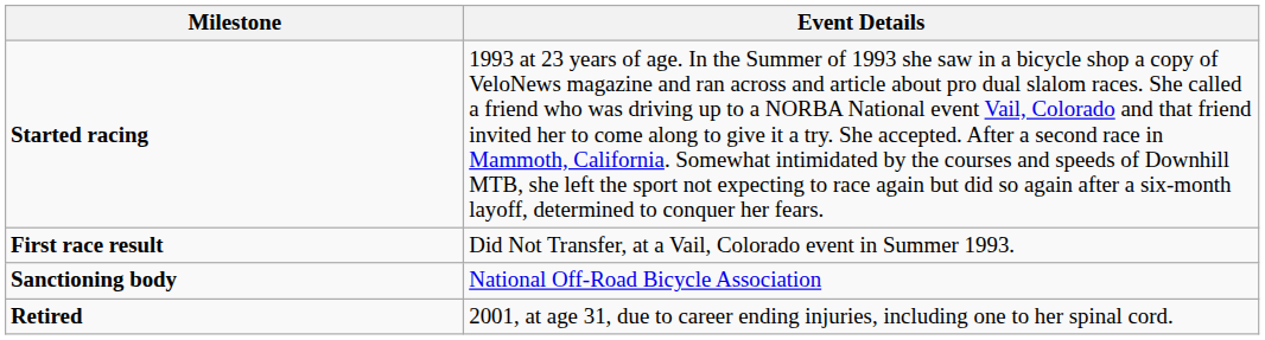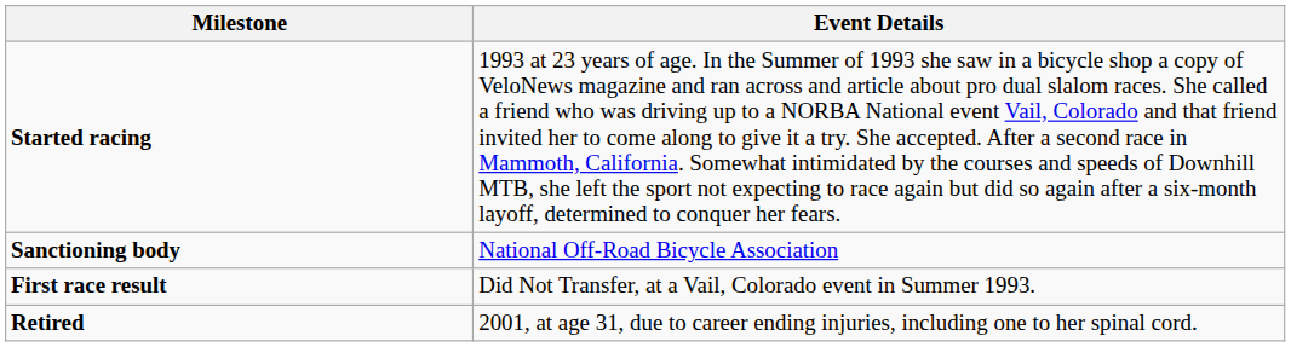rows swapped: First race result <-> Sanctioning body
